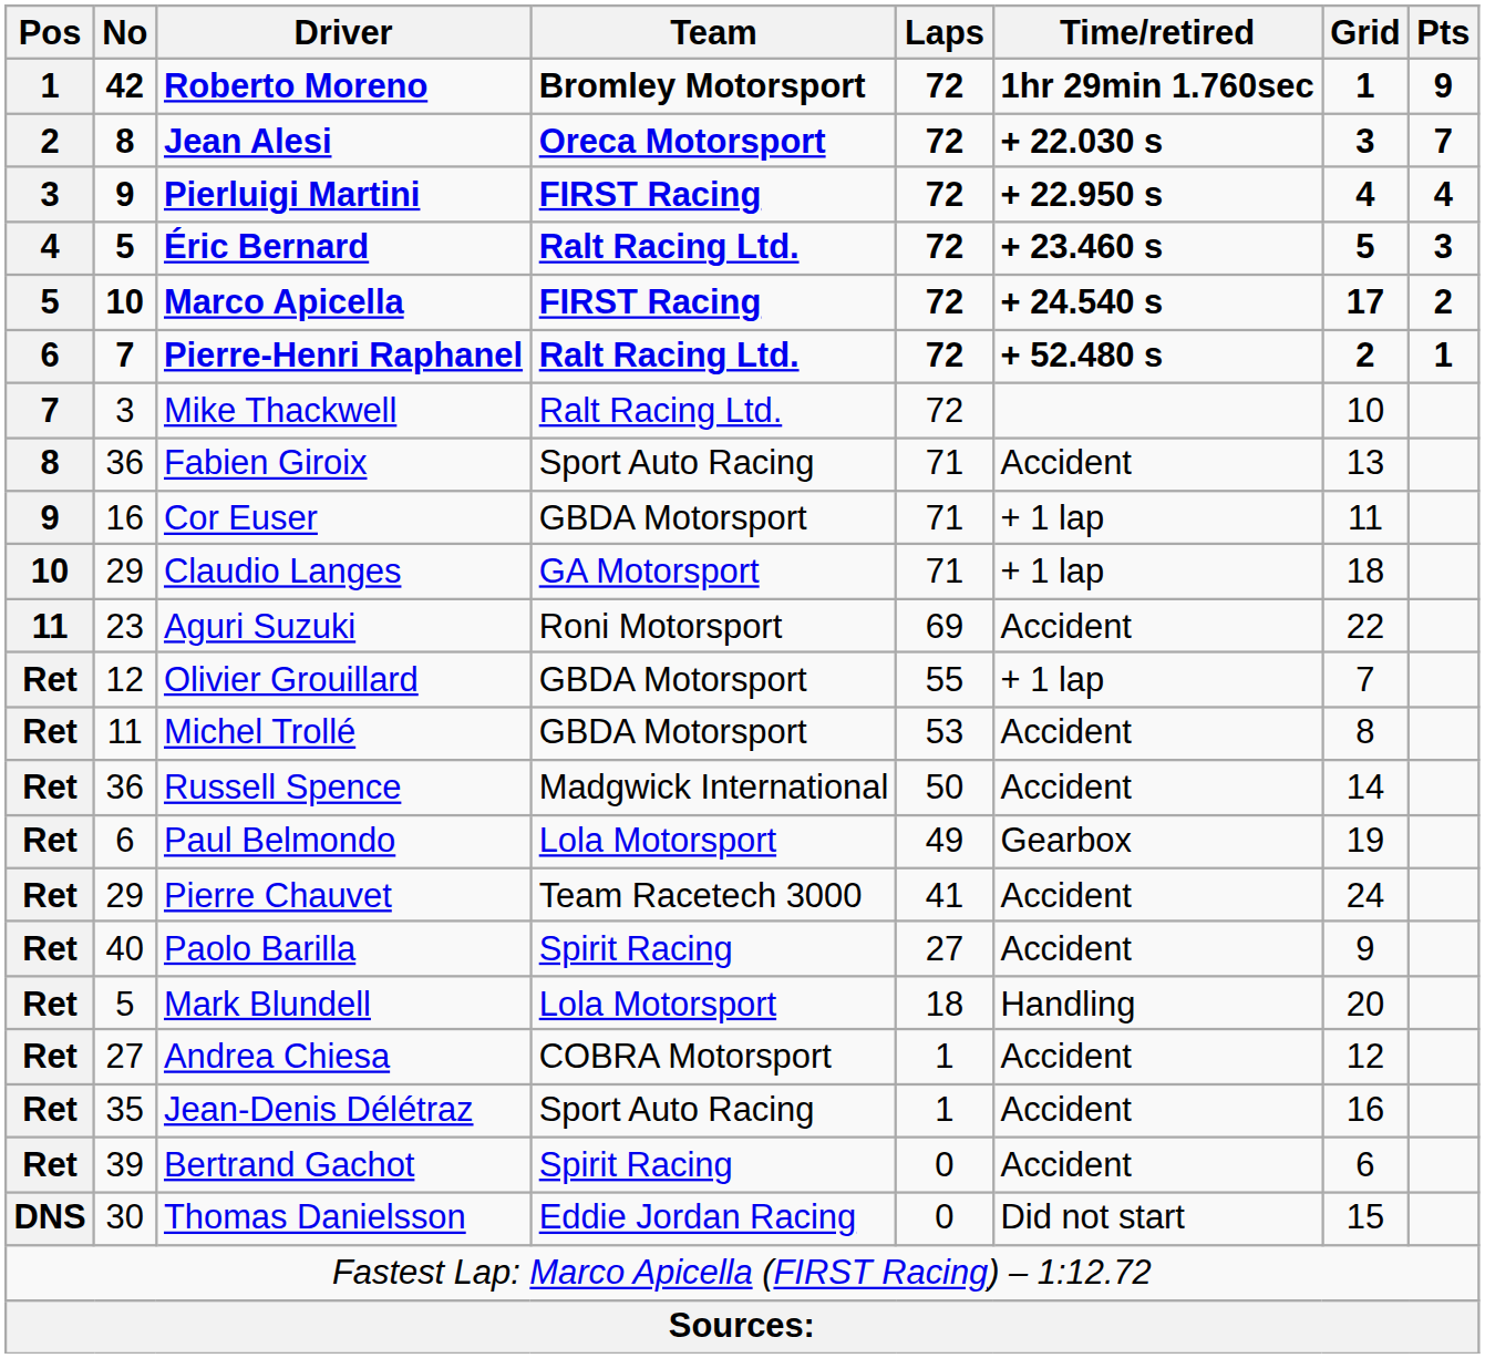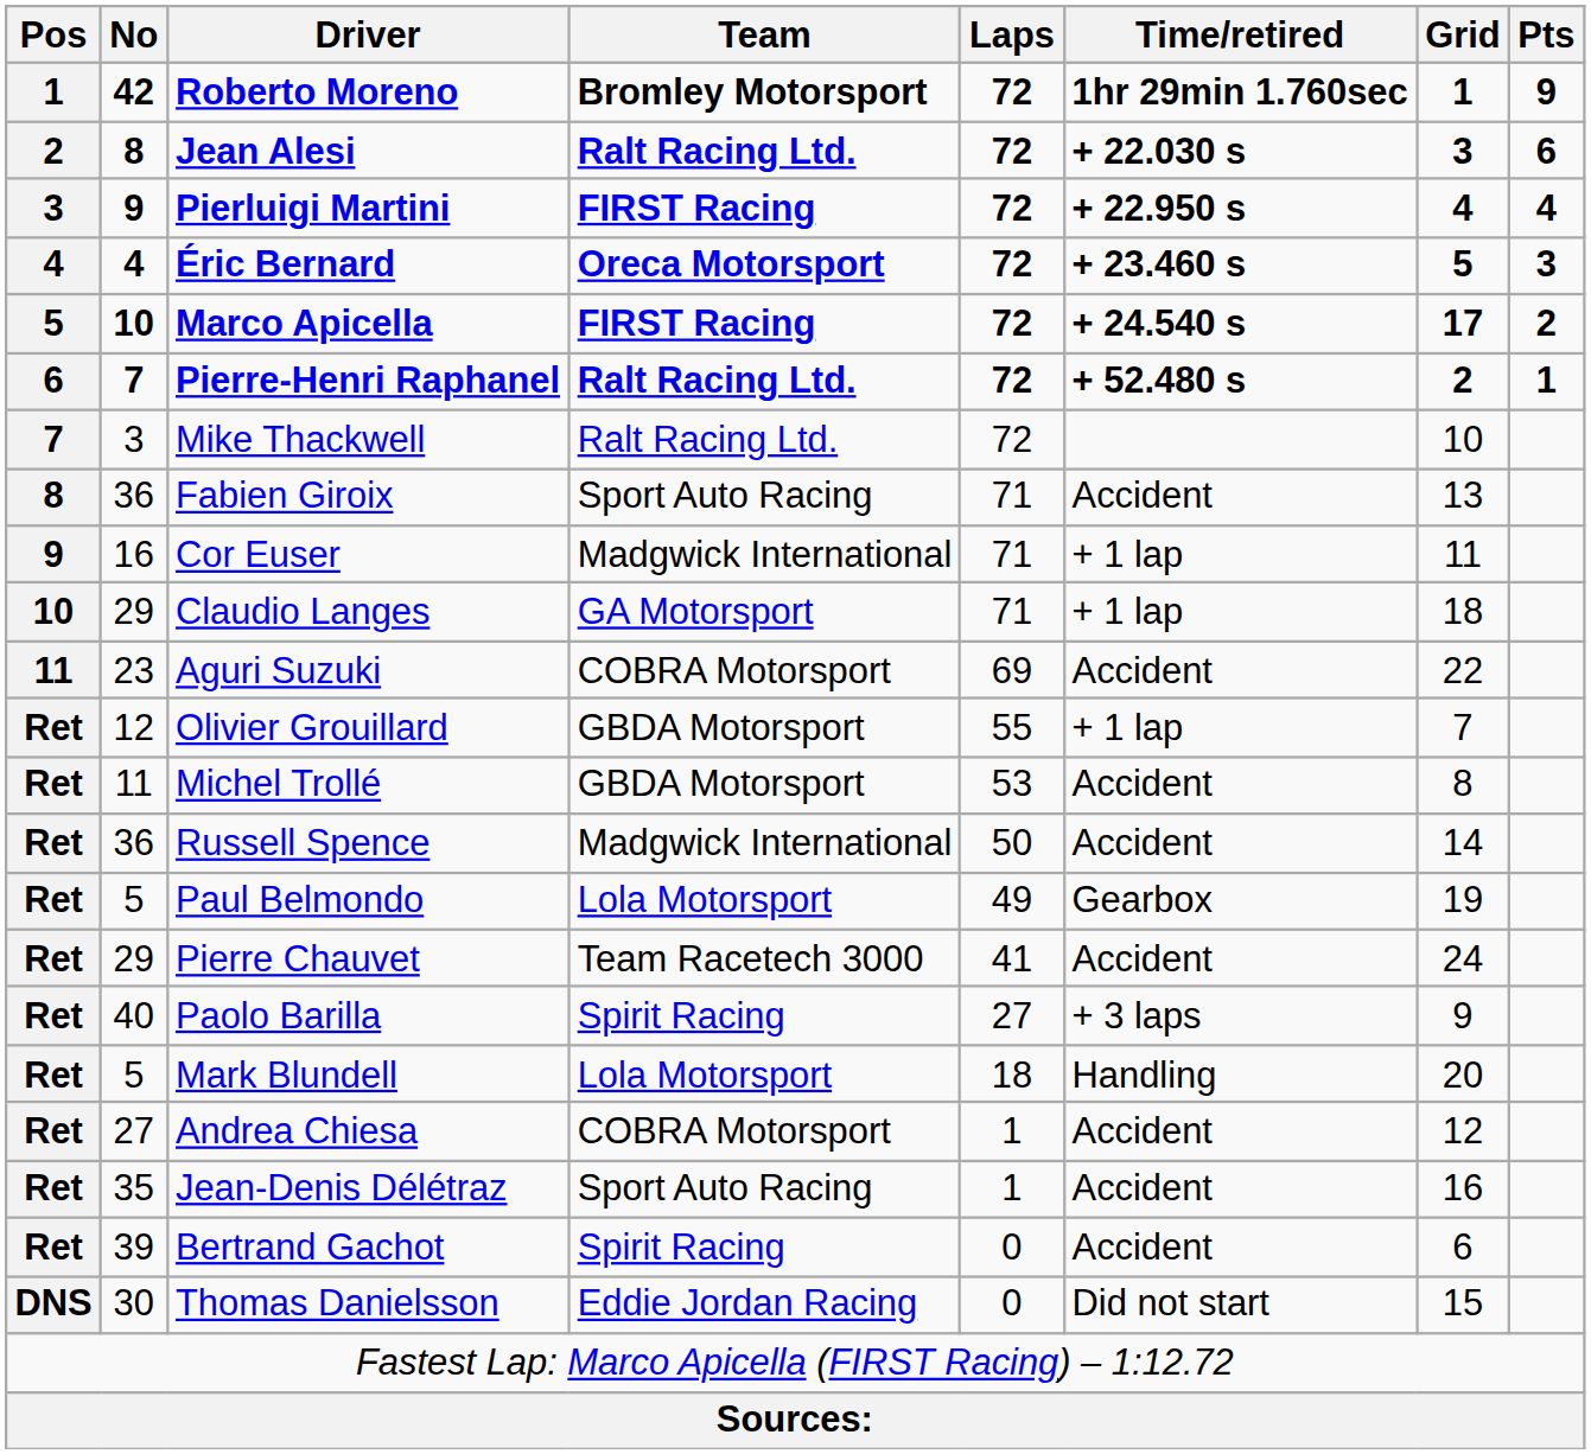Jean Alesi | Team: Oreca Motorsport -> Ralt Racing Ltd.
Jean Alesi | Pts: 7 -> 6
Éric Bernard | No: 5 -> 4
Éric Bernard | Team: Ralt Racing Ltd. -> Oreca Motorsport
Cor Euser | Team: GBDA Motorsport -> Madgwick International
Aguri Suzuki | Team: Roni Motorsport -> COBRA Motorsport
Paul Belmondo | No: 6 -> 5
Paolo Barilla | Time/retired: Accident -> + 3 laps
